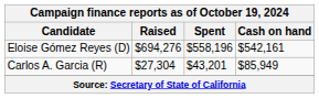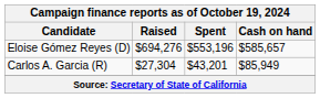Eloise Gómez Reyes (D) | Spent: $558,196 -> $553,196
Eloise Gómez Reyes (D) | Cash on hand: $542,161 -> $585,657
